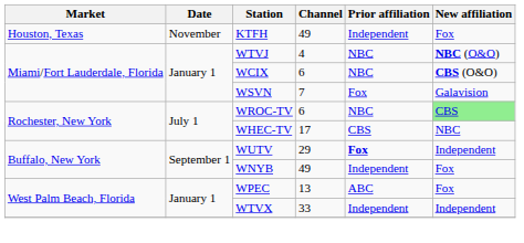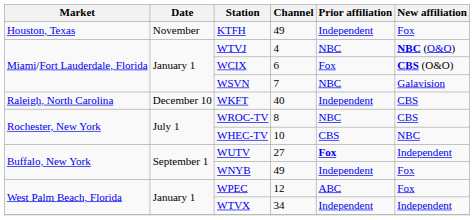WCIX | Prior affiliation: NBC -> Fox
WSVN | Prior affiliation: Fox -> NBC
+ row: Raleigh, North Carolina | December 10 | WKFT | 40 | Independent | CBS
WROC-TV | Channel: 6 -> 8
WROC-TV | New affiliation: lightgreen background -> no background
WHEC-TV | Channel: 17 -> 10
WUTV | Channel: 29 -> 27
WPEC | Channel: 13 -> 12
WTVX | Channel: 33 -> 34
